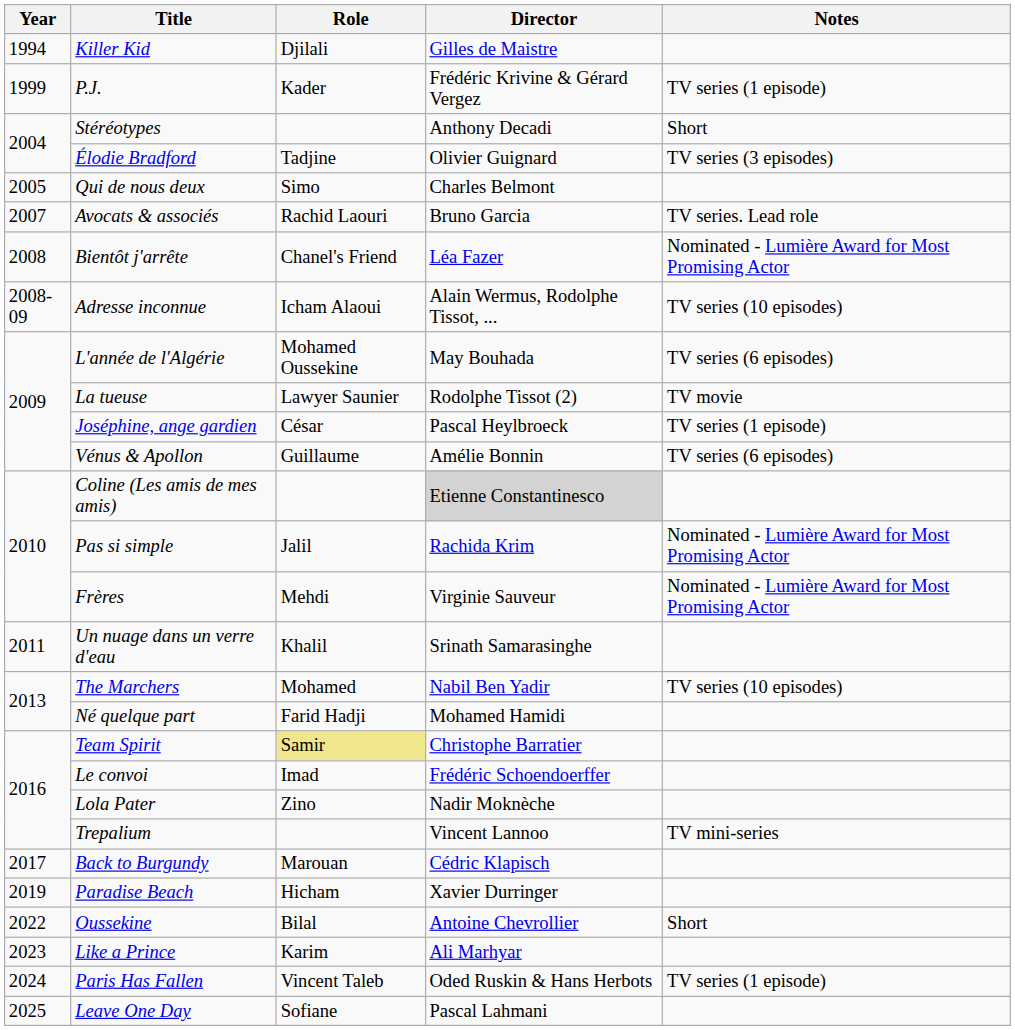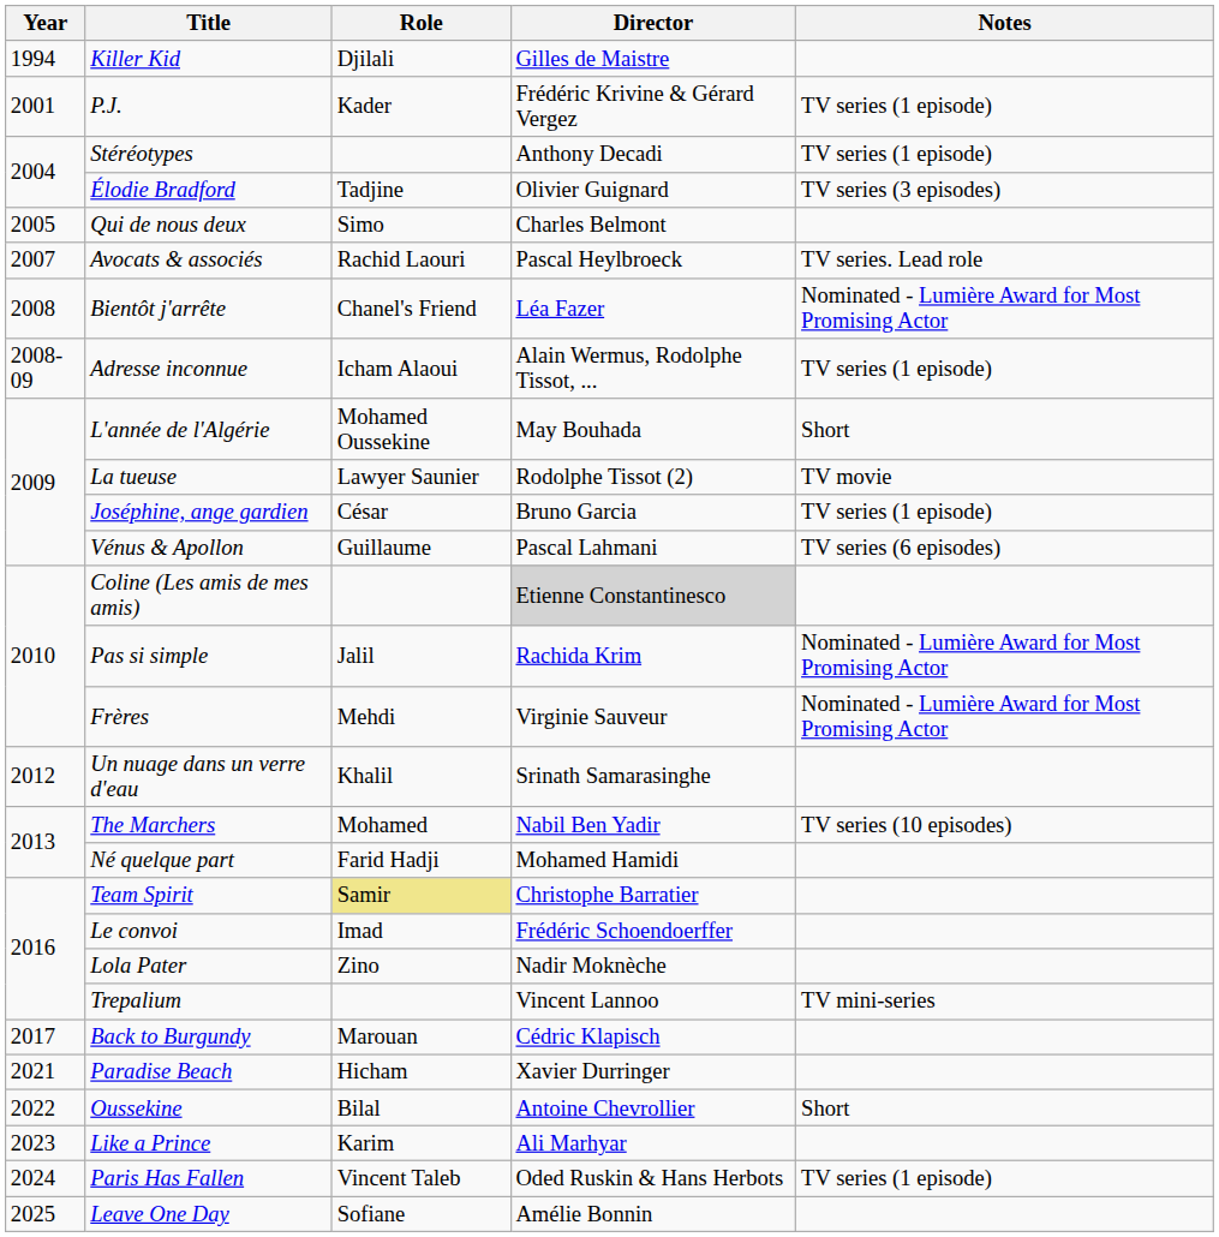P.J. | Year: 1999 -> 2001
Stéréotypes | Notes: Short -> TV series (1 episode)
Avocats & associés | Director: Bruno Garcia -> Pascal Heylbroeck
Adresse inconnue | Notes: TV series (10 episodes) -> TV series (1 episode)
L'année de l'Algérie | Notes: TV series (6 episodes) -> Short
Joséphine, ange gardien | Director: Pascal Heylbroeck -> Bruno Garcia
Vénus & Apollon | Director: Amélie Bonnin -> Pascal Lahmani
Un nuage dans un verre d'eau | Year: 2011 -> 2012
Paradise Beach | Year: 2019 -> 2021
Leave One Day | Director: Pascal Lahmani -> Amélie Bonnin
